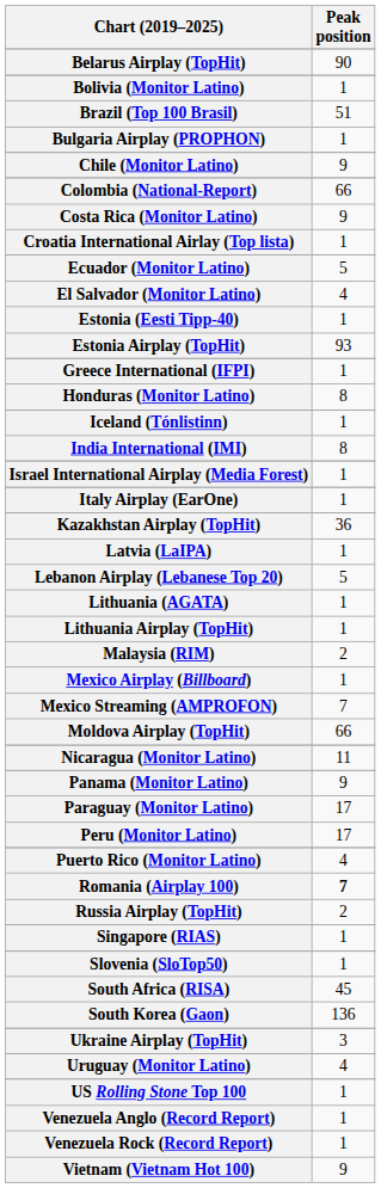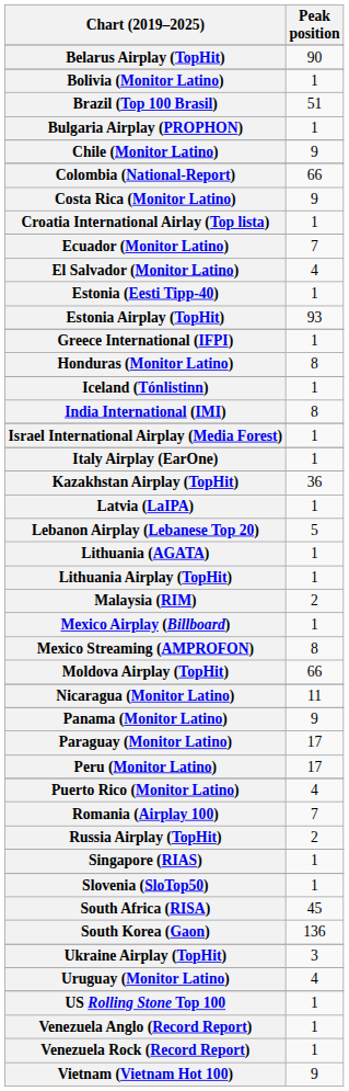Ecuador (Monitor Latino) | Peak position: 5 -> 7
Mexico Streaming (AMPROFON) | Peak position: 7 -> 8
Romania (Airplay 100) | Peak position: bold -> normal
